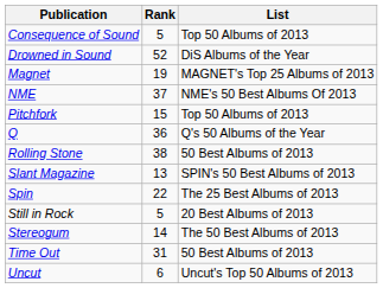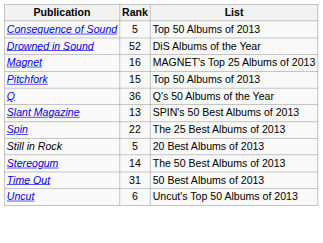Magnet | Rank: 19 -> 16
- row: NME | 37 | NME's 50 Best Albums Of 2013
- row: Rolling Stone | 38 | 50 Best Albums of 2013
